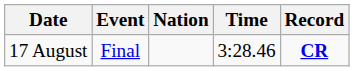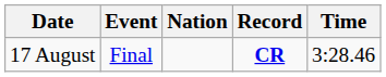columns swapped: Time <-> Record
